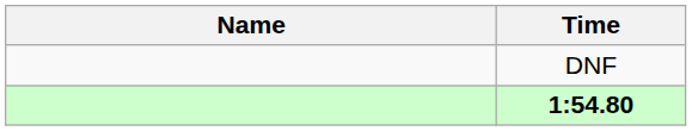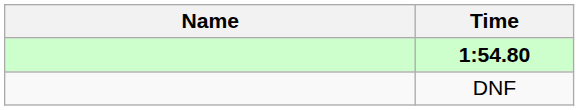rows swapped: 1:54.80 <-> DNF
